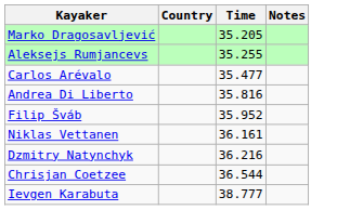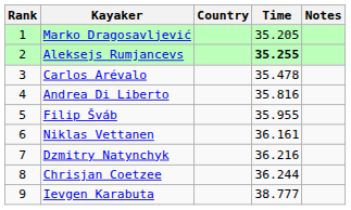+ column: Rank | 1 | 2 | 3 | 4 | 5 | 6 | 7 | 8 | 9
Aleksejs Rumjancevs | Time: normal -> bold
Carlos Arévalo | Time: 35.477 -> 35.478
Filip Šváb | Time: 35.952 -> 35.955
Chrisjan Coetzee | Time: 36.544 -> 36.244
